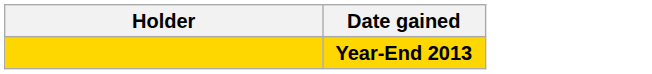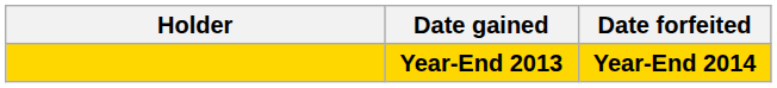+ column: Date forfeited | Year-End 2014
